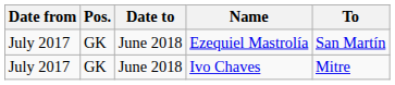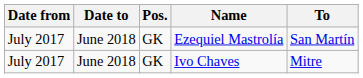columns swapped: Date to <-> Pos.
